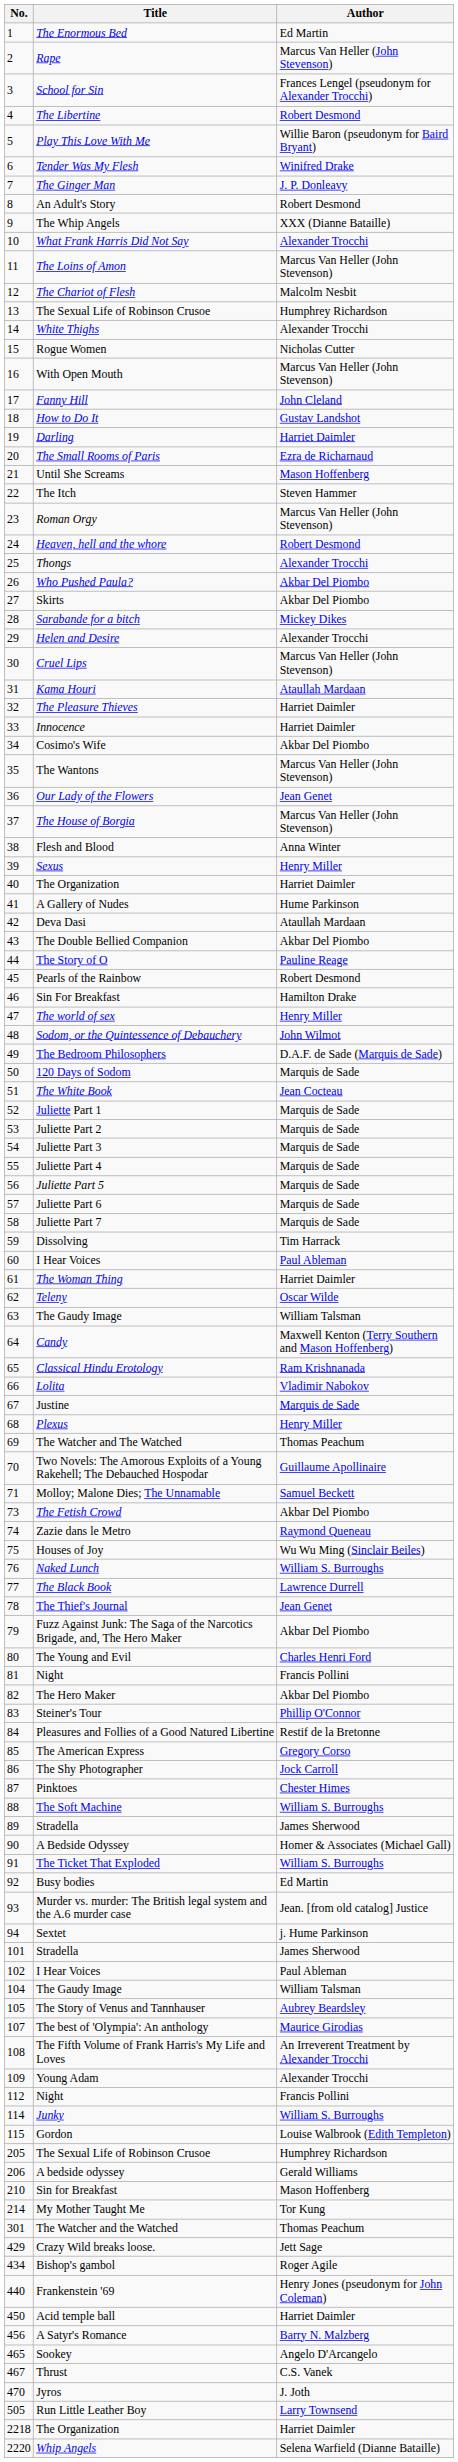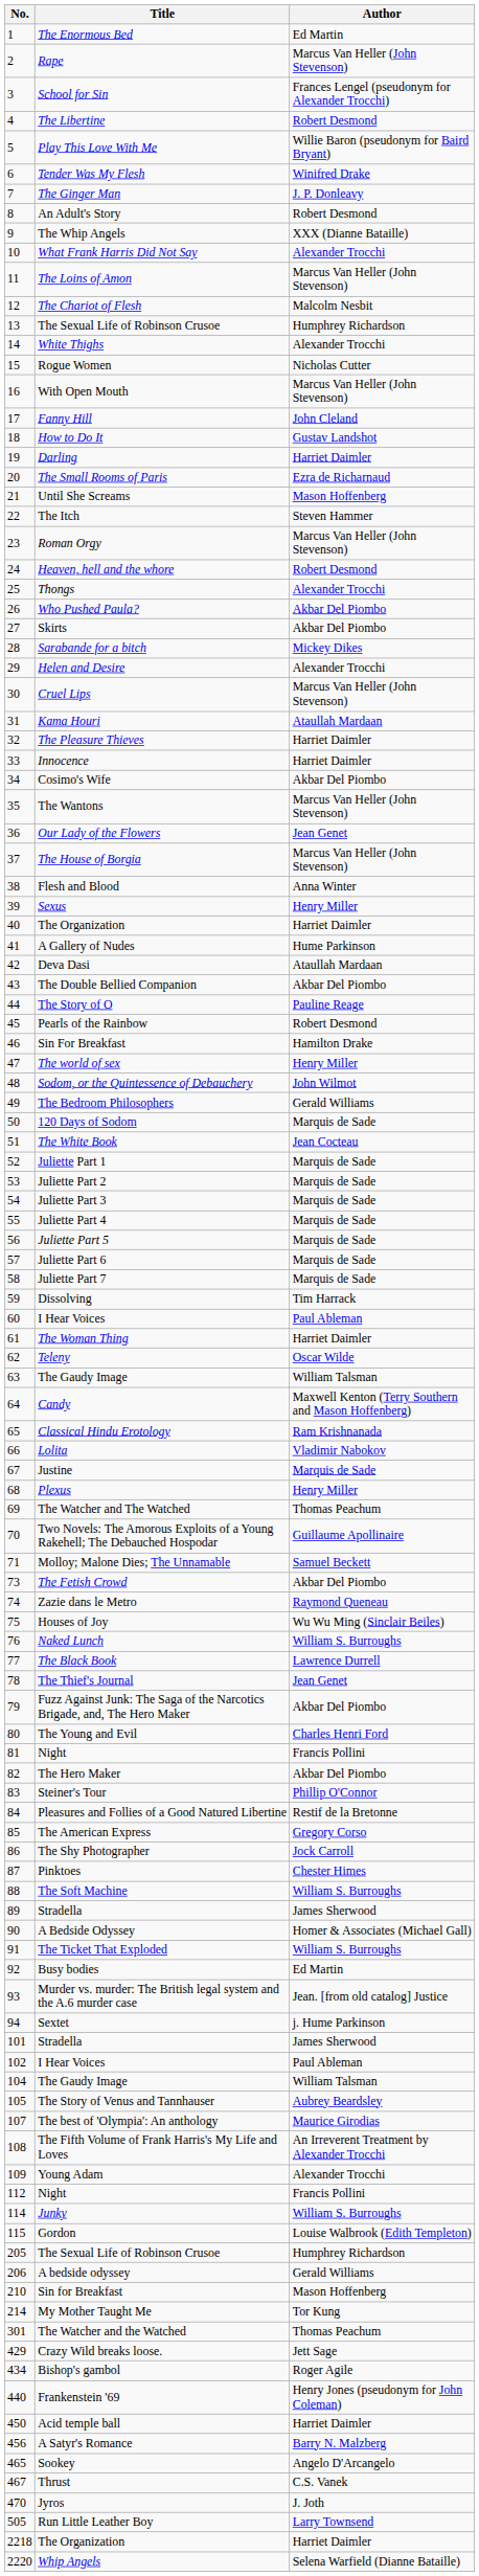The Bedroom Philosophers | Author: D.A.F. de Sade (Marquis de Sade) -> Gerald Williams
